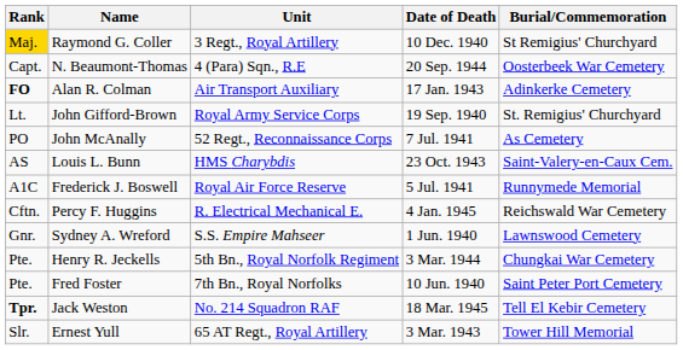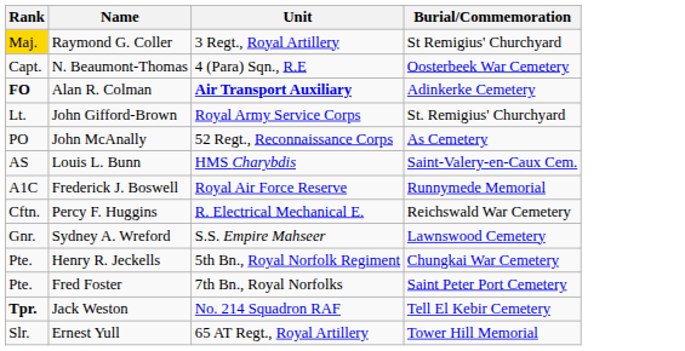- column: Date of Death | 10 Dec. 1940 | 20 Sep. 1944 | 17 Jan. 1943 | 19 Sep. 1940 | 7 Jul. 1941 | 23 Oct. 1943 | 5 Jul. 1941 | 4 Jan. 1945 | 1 Jun. 1940 | 3 Mar. 1944 | 10 Jun. 1940 | 18 Mar. 1945 | 3 Mar. 1943
Alan R. Colman | Unit: normal -> bold
